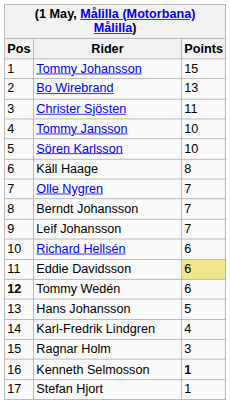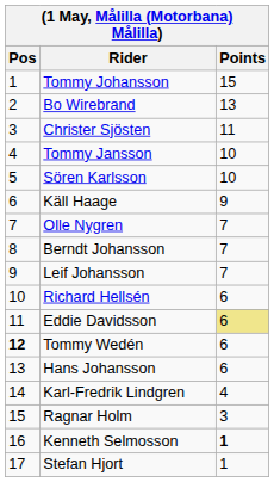Käll Haage | Points: 8 -> 9
Hans Johansson | Points: 5 -> 6
